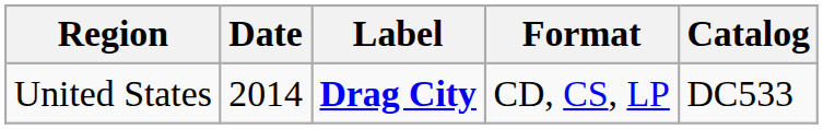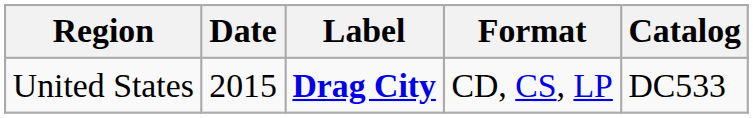United States | Date: 2014 -> 2015
